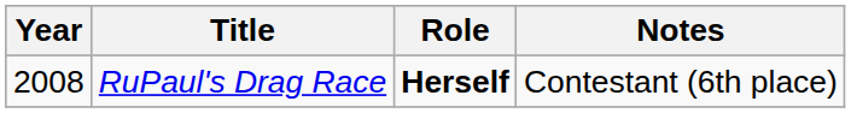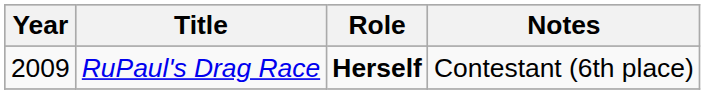RuPaul's Drag Race | Year: 2008 -> 2009
